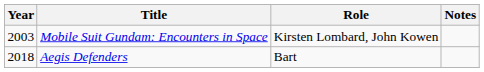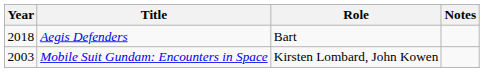rows swapped: Mobile Suit Gundam: Encounters in Space <-> Aegis Defenders
